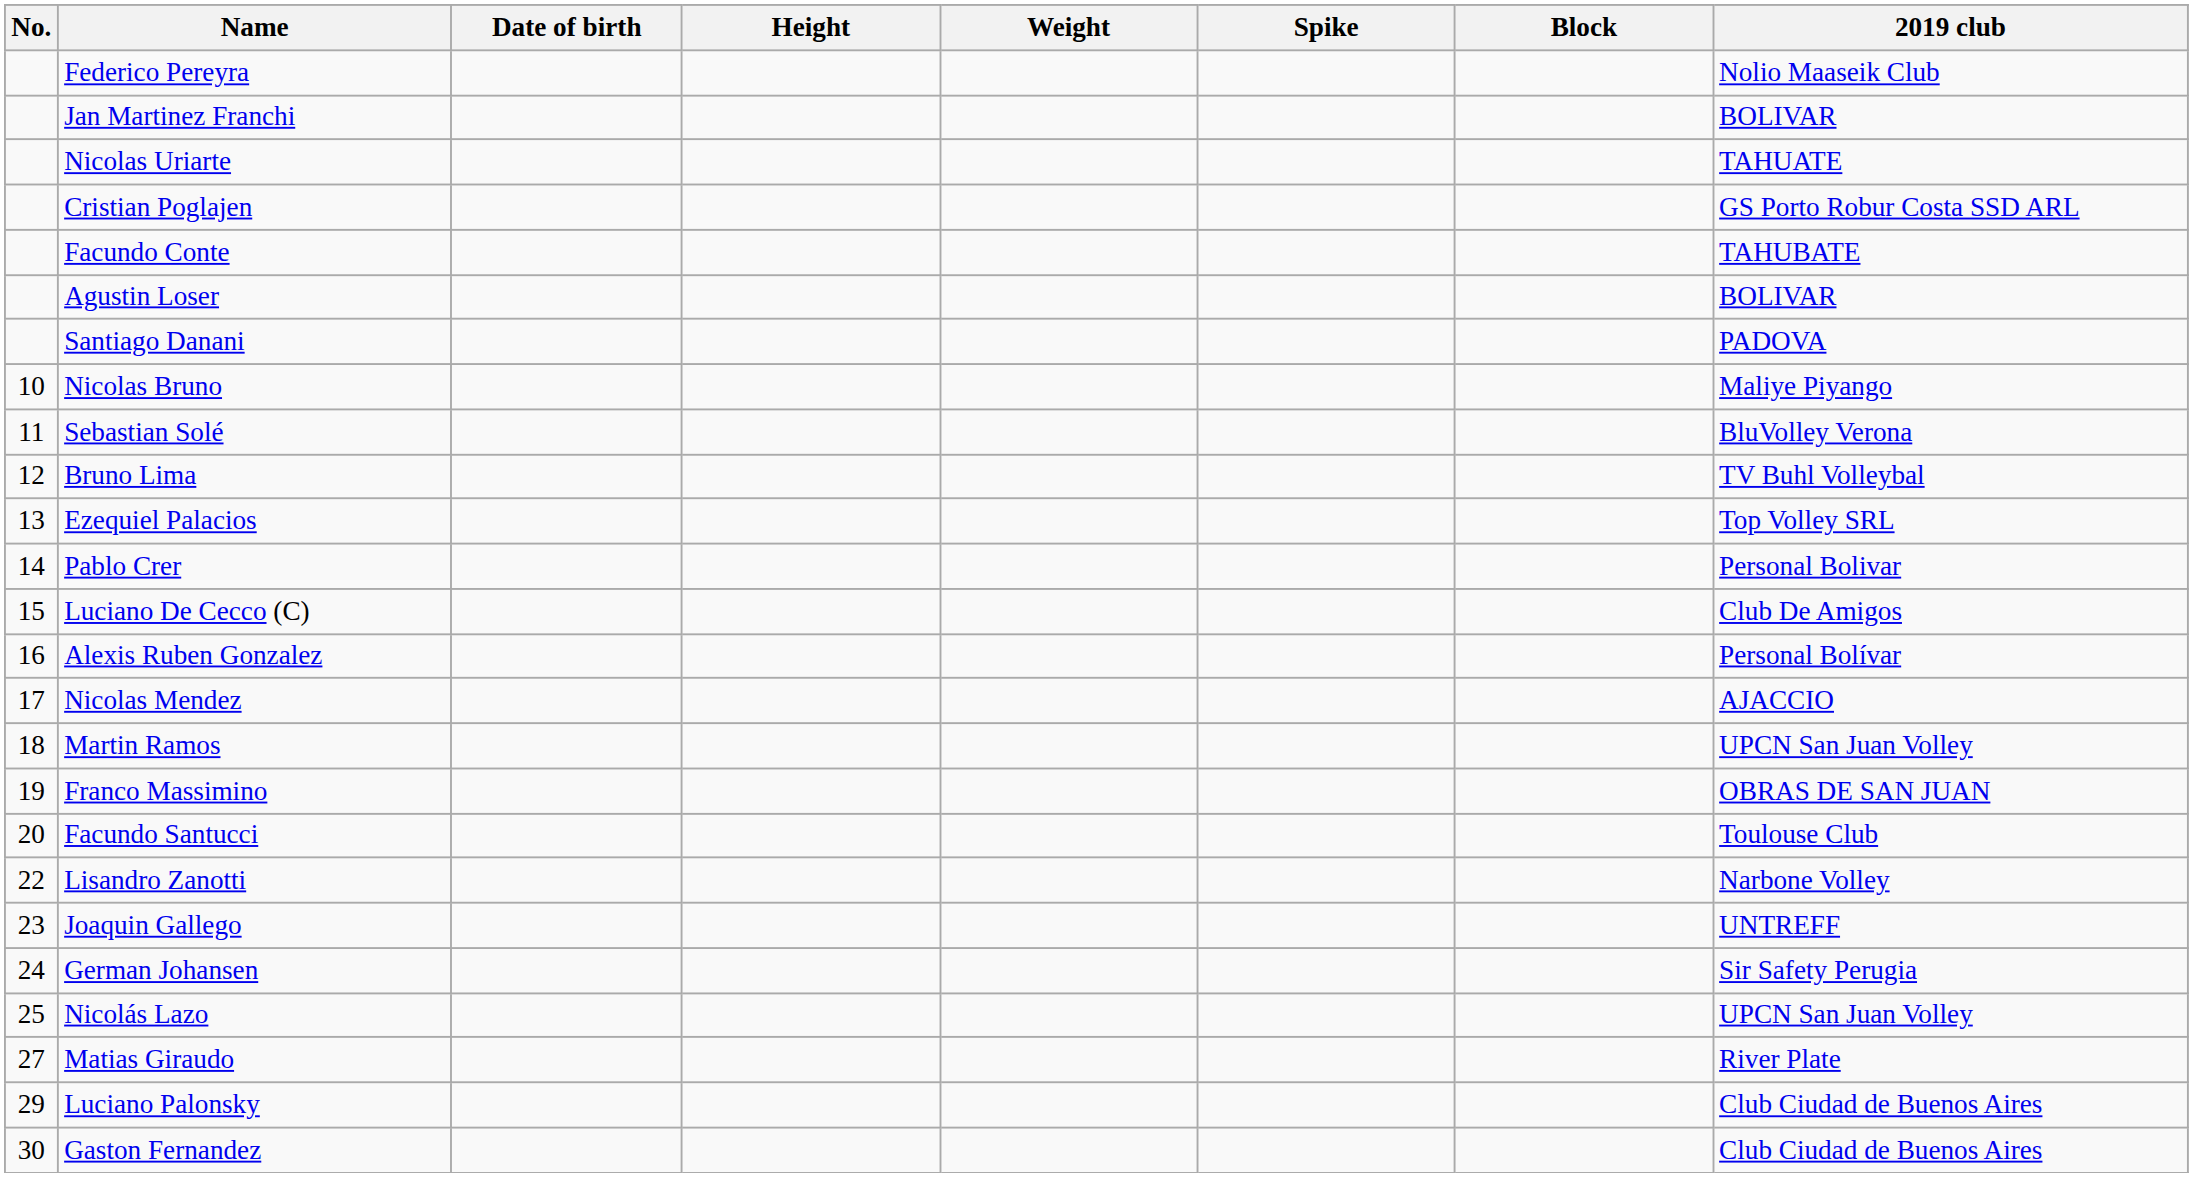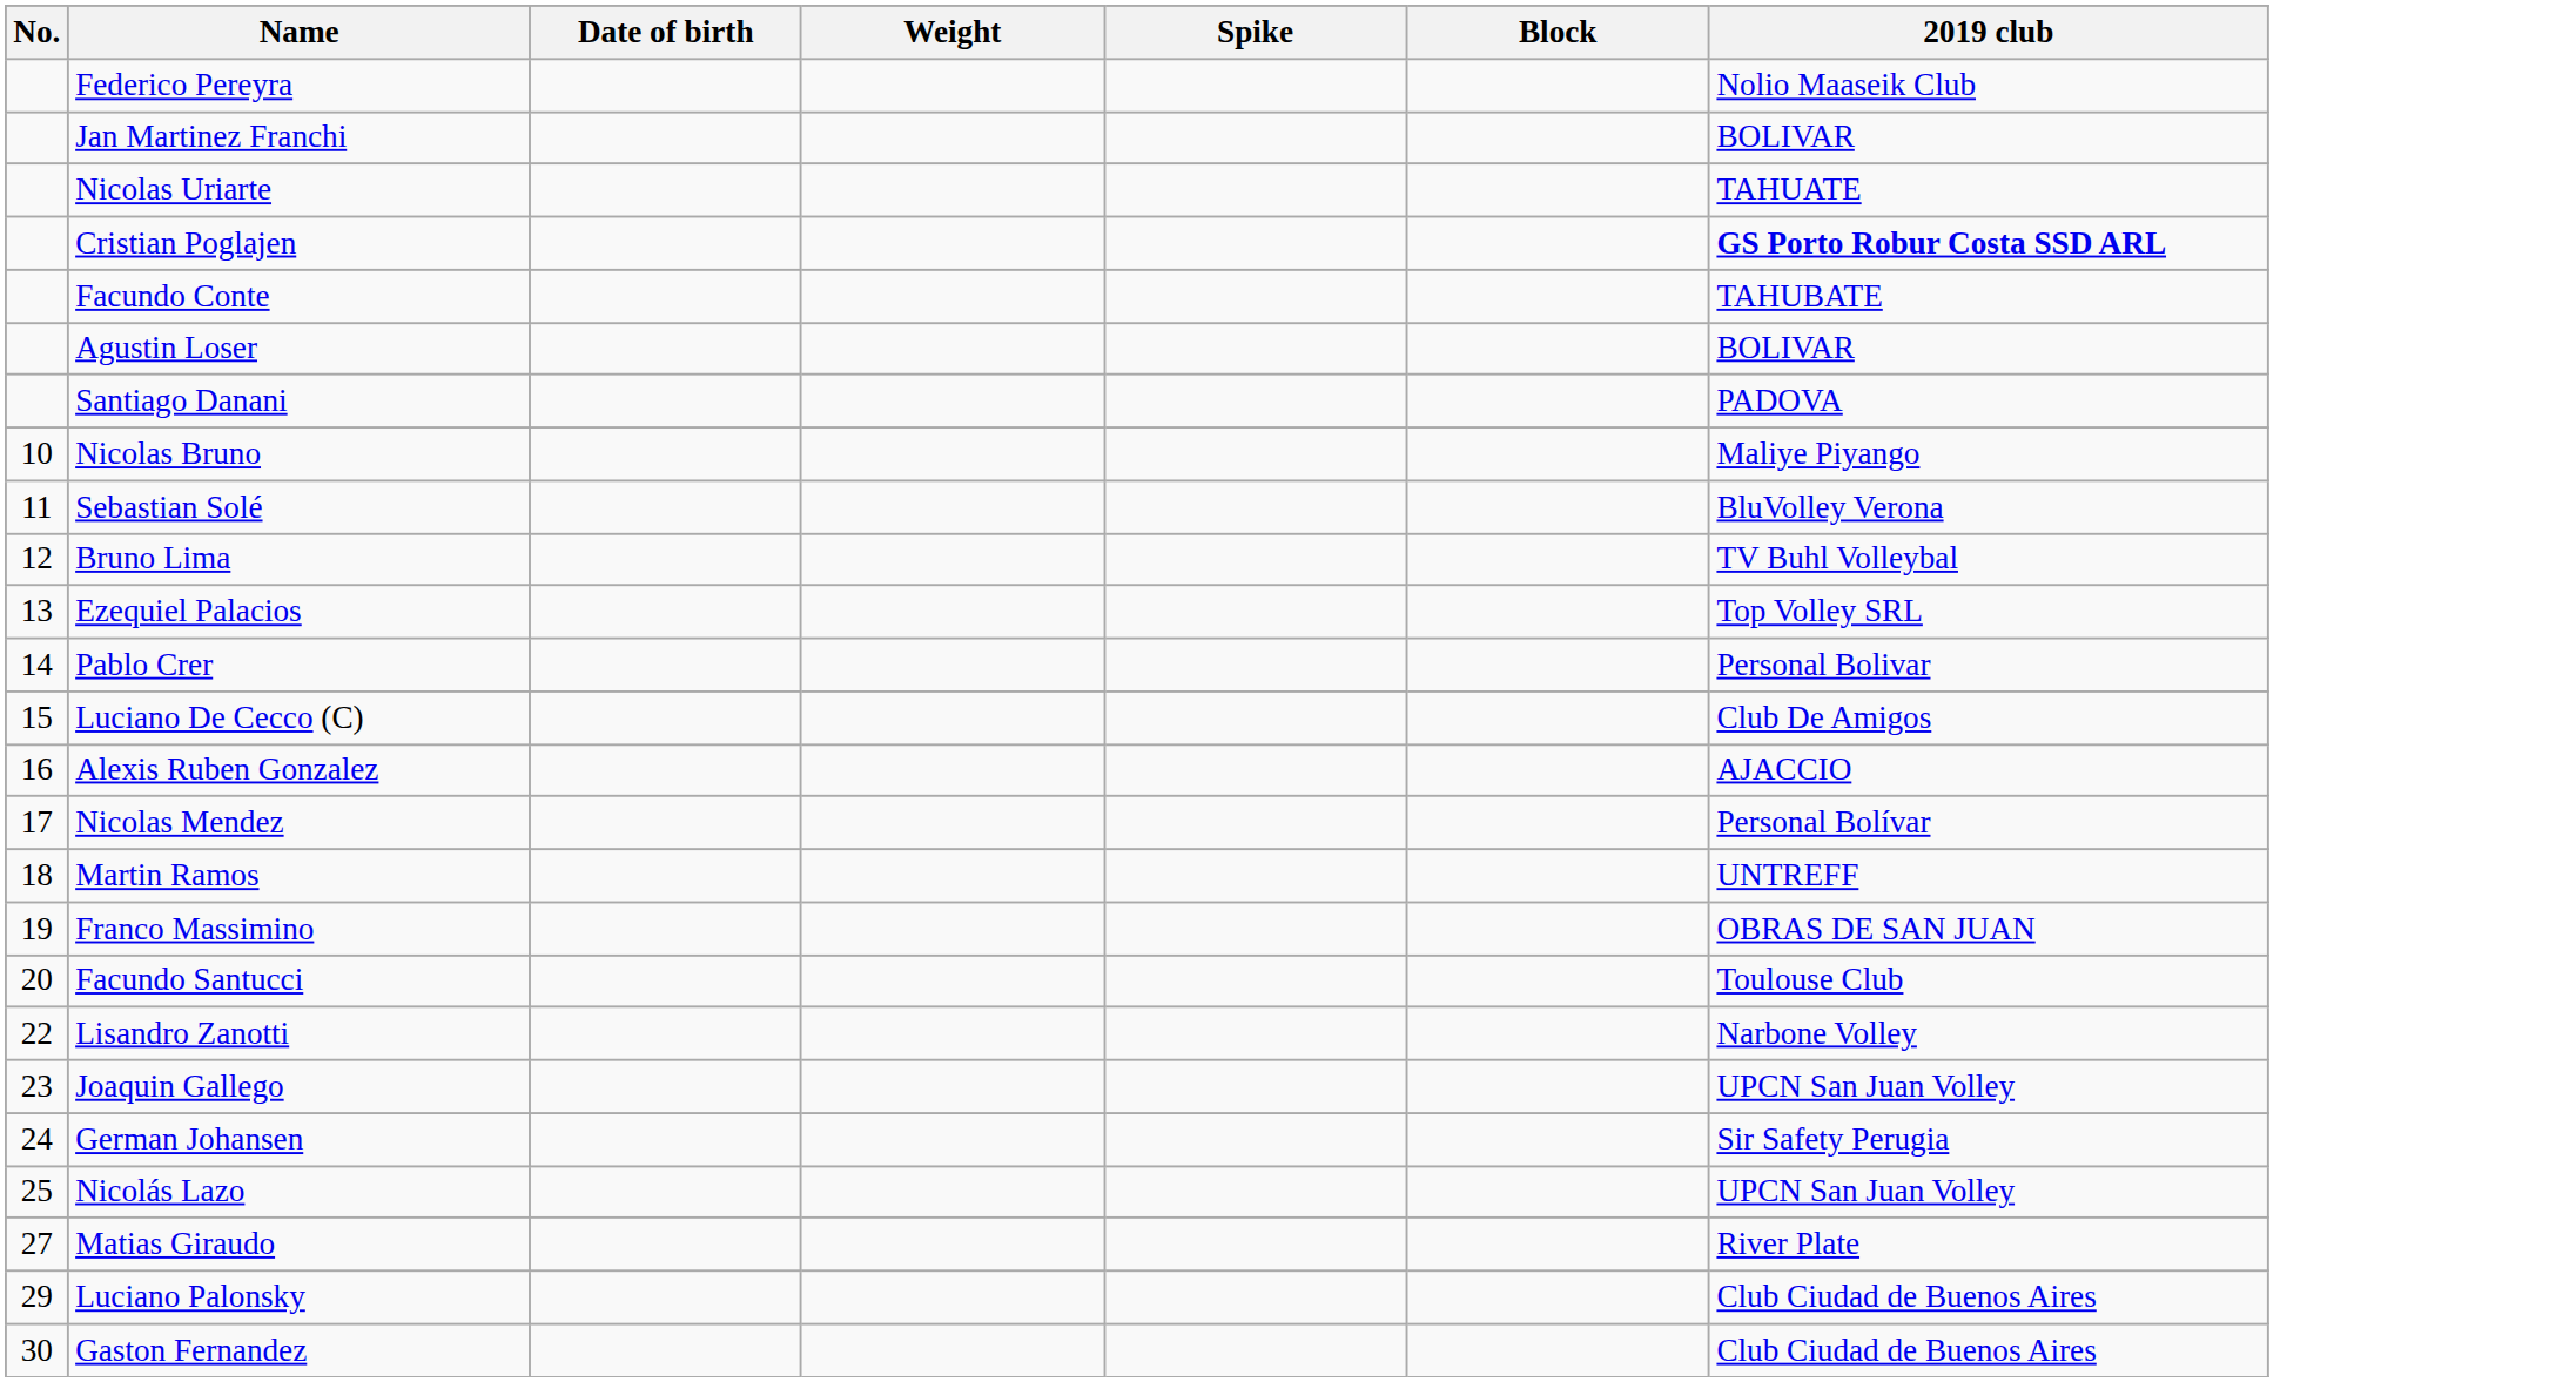- column: Height
Cristian Poglajen | 2019 club: normal -> bold
Alexis Ruben Gonzalez | 2019 club: Personal Bolívar -> AJACCIO
Nicolas Mendez | 2019 club: AJACCIO -> Personal Bolívar
Martin Ramos | 2019 club: UPCN San Juan Volley -> UNTREFF
Joaquin Gallego | 2019 club: UNTREFF -> UPCN San Juan Volley
